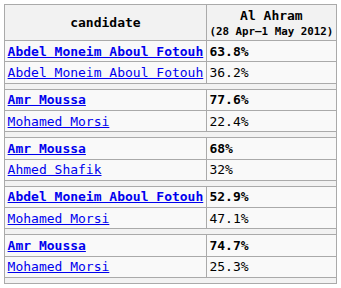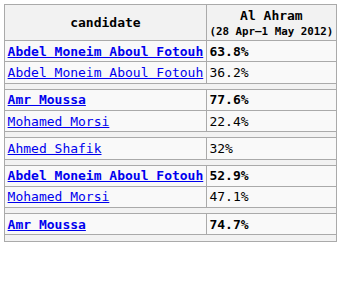- row: Amr Moussa | 68%
- row: Mohamed Morsi | 25.3%
